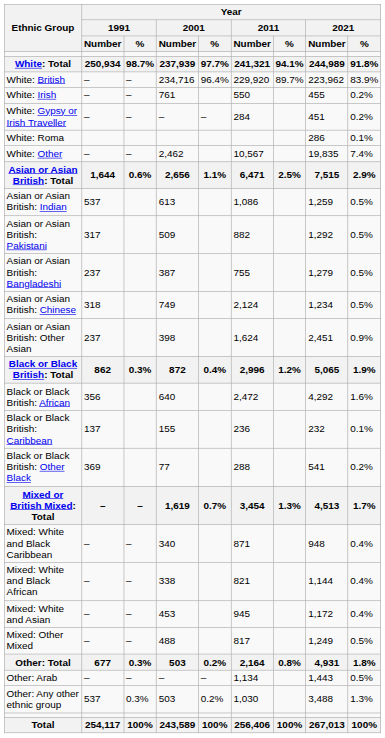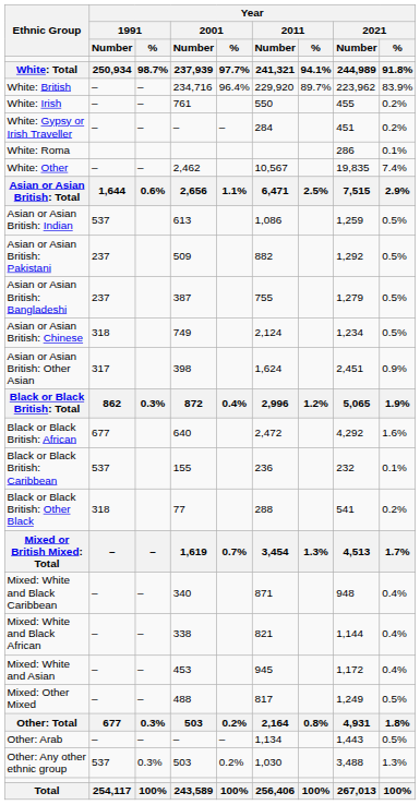Asian or Asian British: Pakistani | Year / 1991 / Number: 317 -> 237
Asian or Asian British: Other Asian | Year / 1991 / Number: 237 -> 317
Black or Black British: African | Year / 1991 / Number: 356 -> 677
Black or Black British: Caribbean | Year / 1991 / Number: 137 -> 537
Black or Black British: Other Black | Year / 1991 / Number: 369 -> 318
